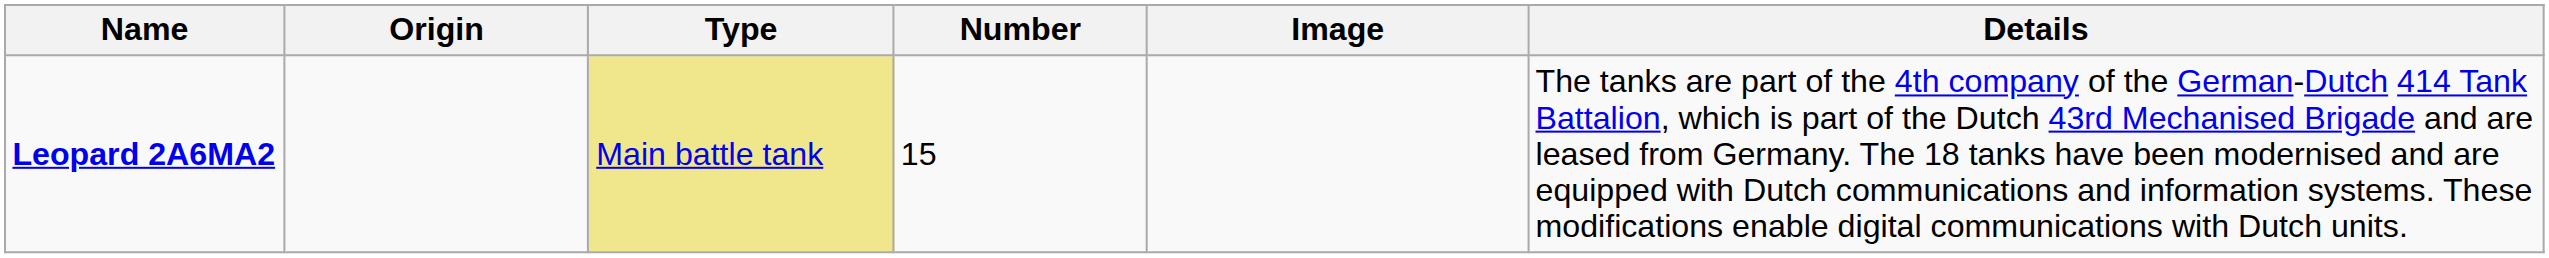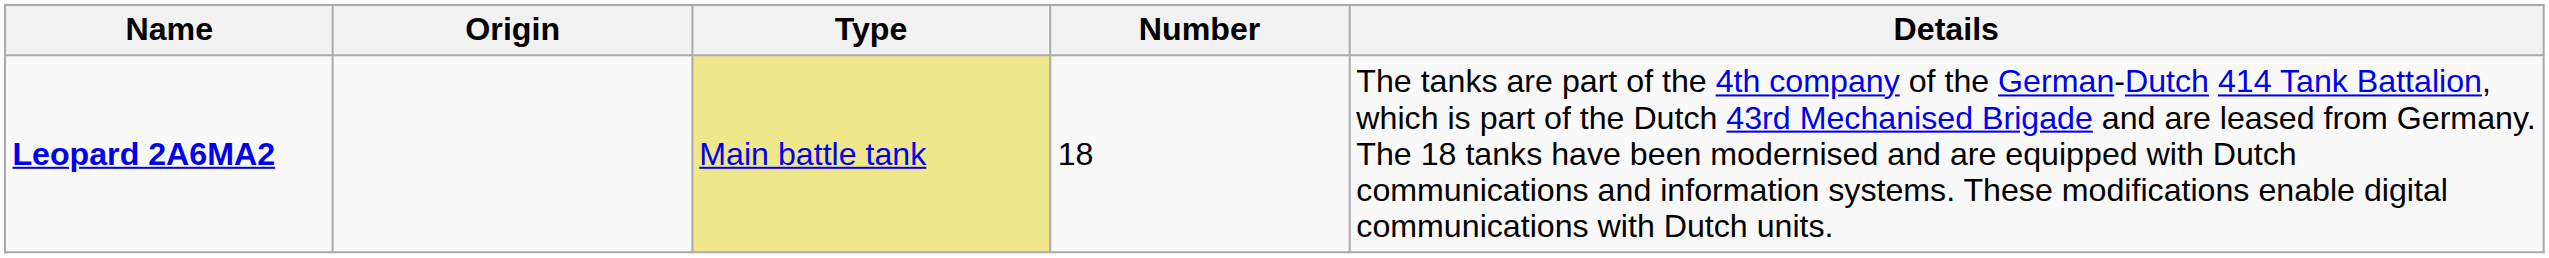- column: Image
Leopard 2A6MA2 | Number: 15 -> 18
